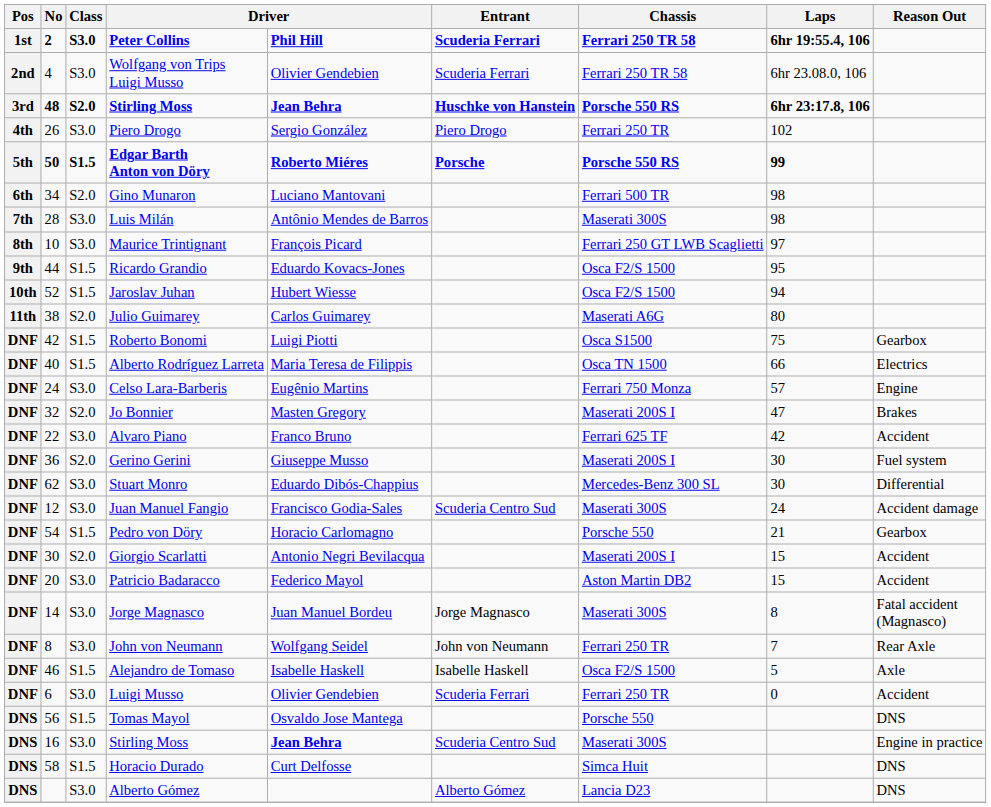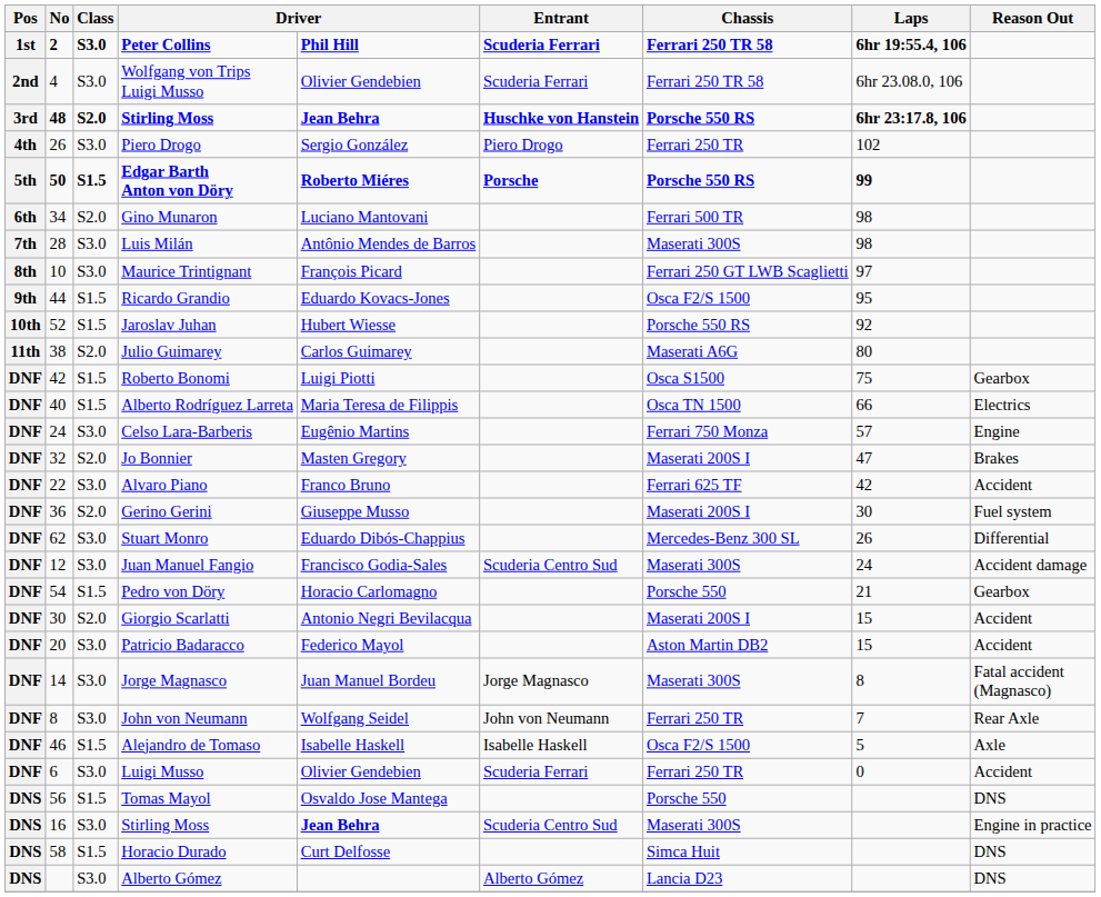Jaroslav Juhan | Chassis: Osca F2/S 1500 -> Porsche 550 RS
Jaroslav Juhan | Laps: 94 -> 92
Stuart Monro | Laps: 30 -> 26
